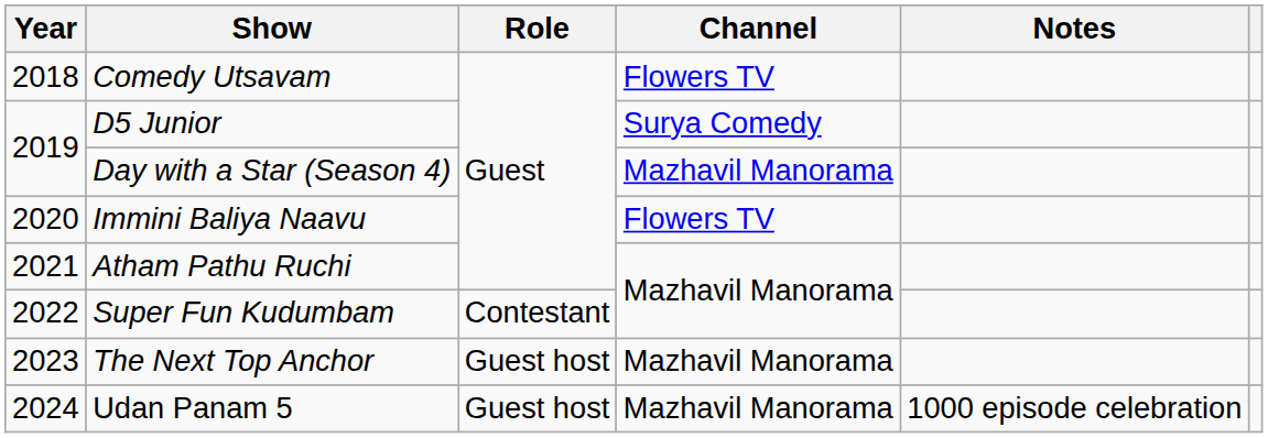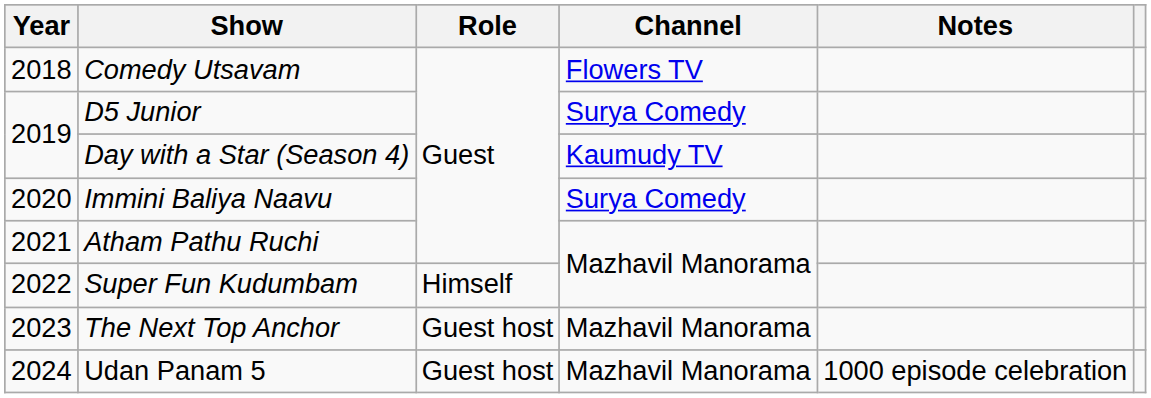Day with a Star (Season 4) | Channel: Mazhavil Manorama -> Kaumudy TV
Immini Baliya Naavu | Channel: Flowers TV -> Surya Comedy
Super Fun Kudumbam | Role: Contestant -> Himself
